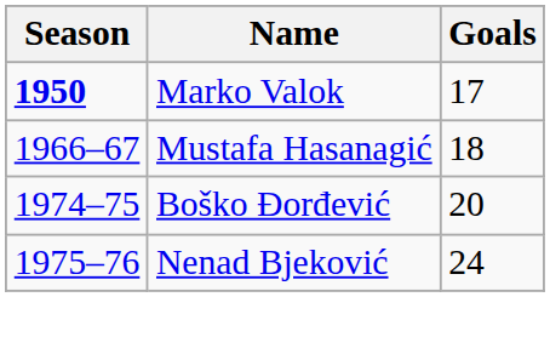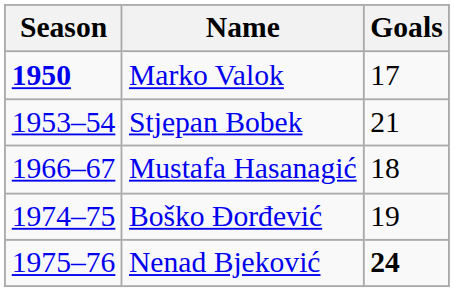+ row: 1953–54 | Stjepan Bobek | 21
Boško Đorđević | Goals: 20 -> 19
Nenad Bjeković | Goals: normal -> bold
